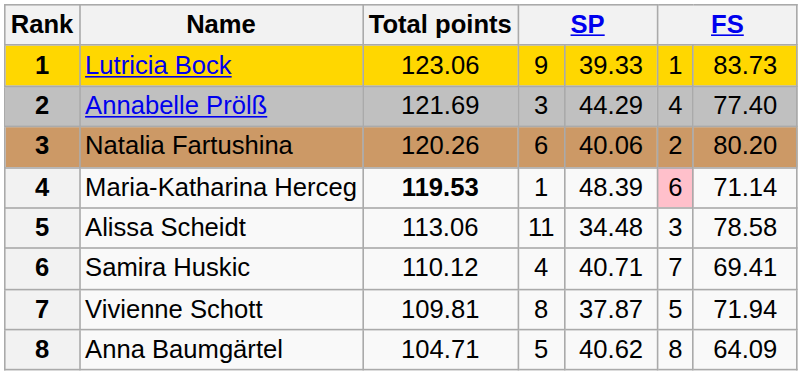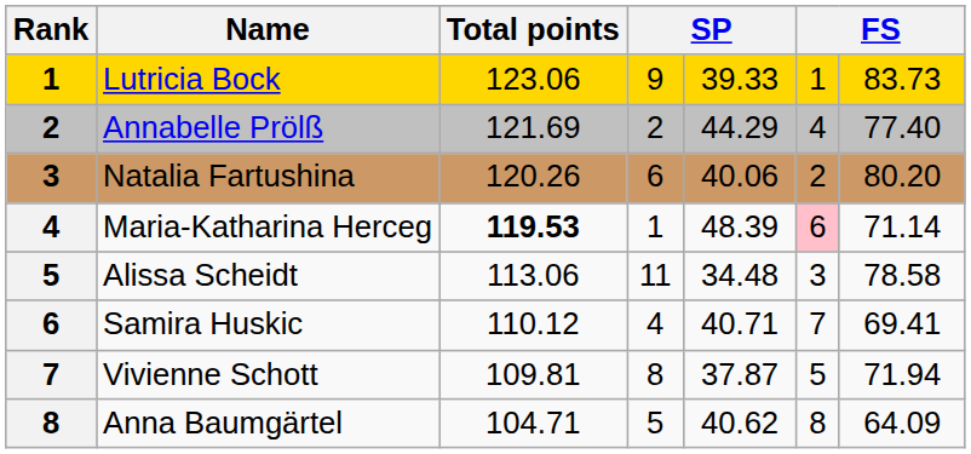Annabelle Prölß | column 4: 3 -> 2
